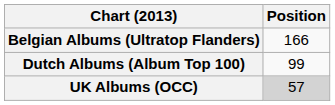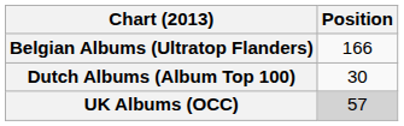Dutch Albums (Album Top 100) | Position: 99 -> 30
